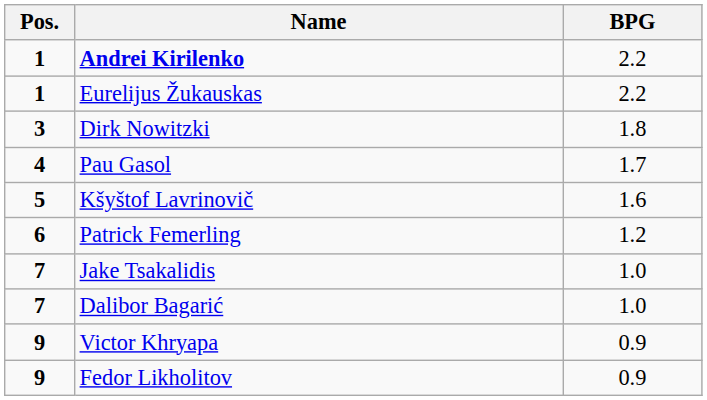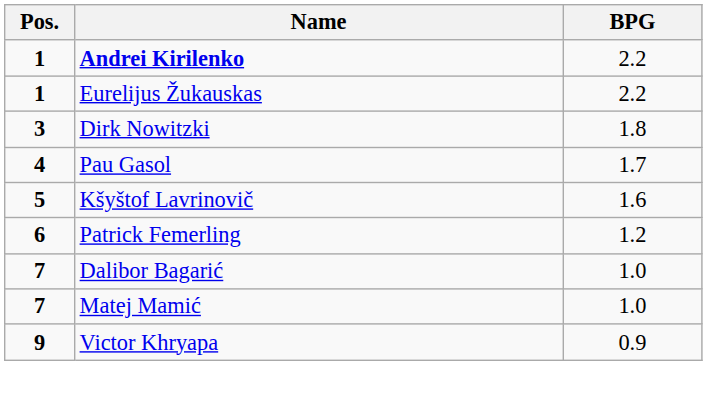- row: 7 | Jake Tsakalidis | 1.0
+ row: 7 | Matej Mamić | 1.0
- row: 9 | Fedor Likholitov | 0.9
